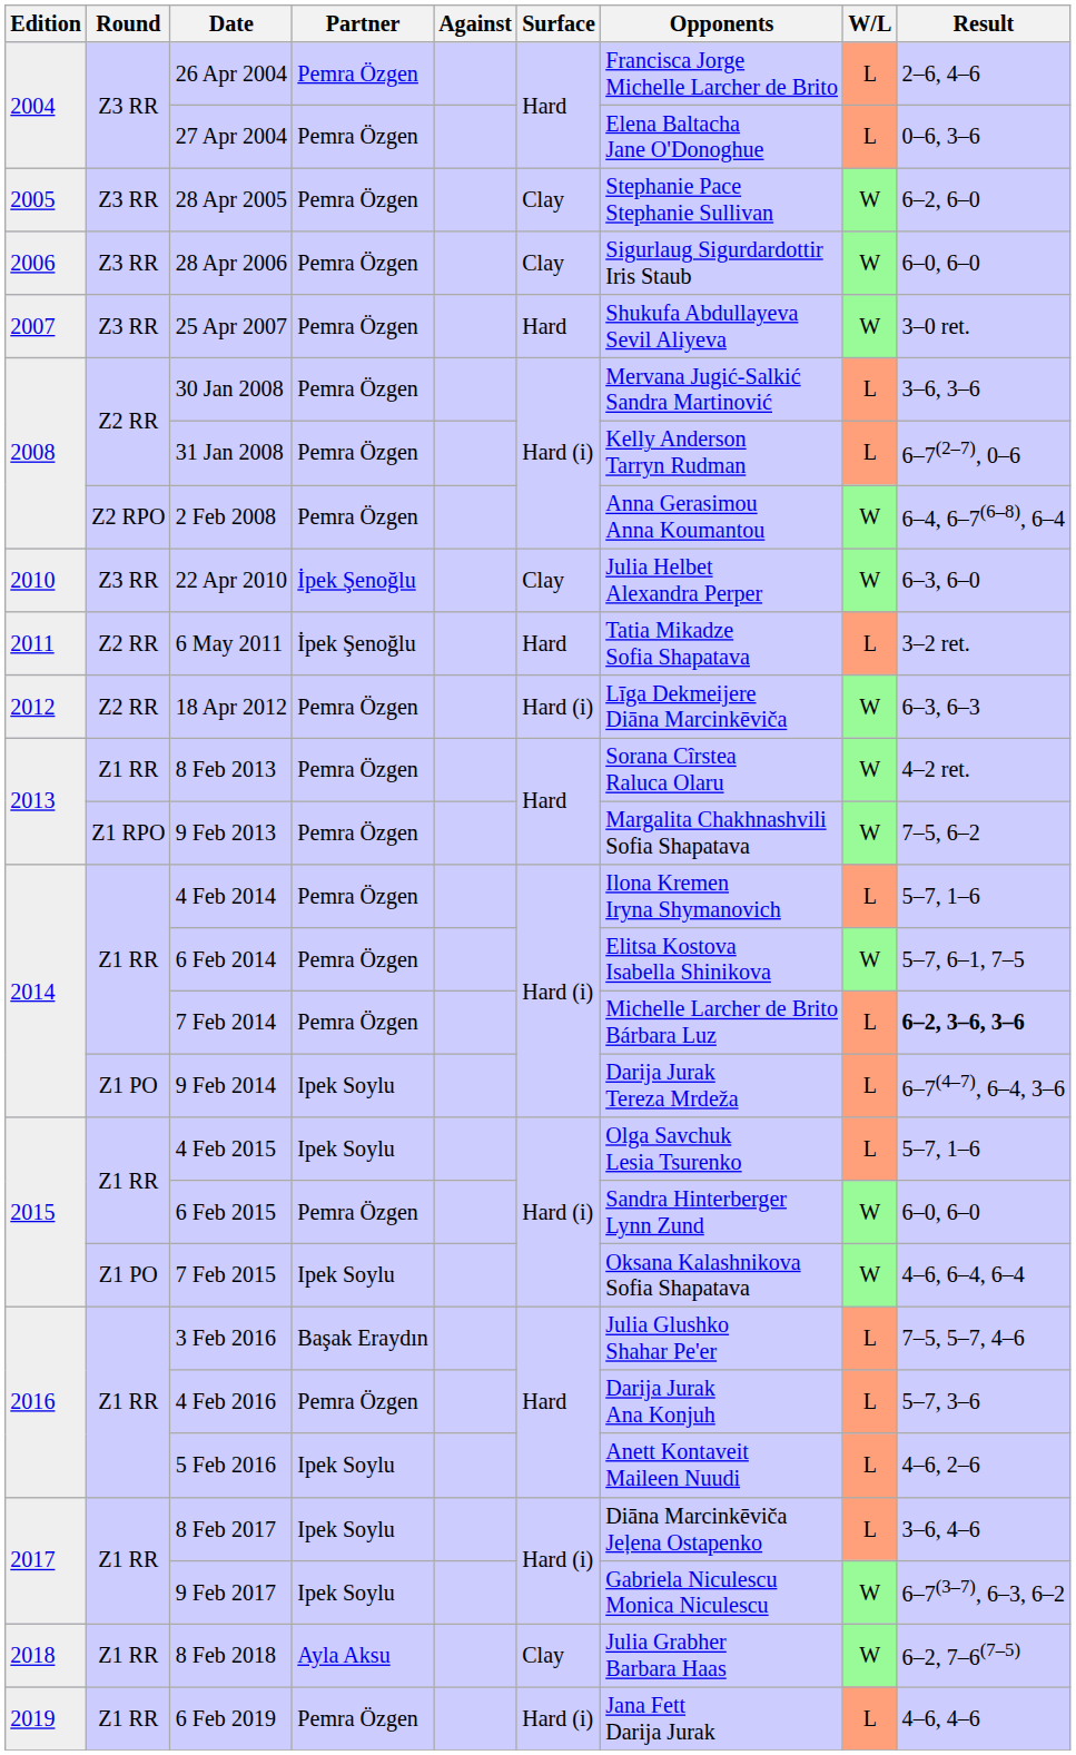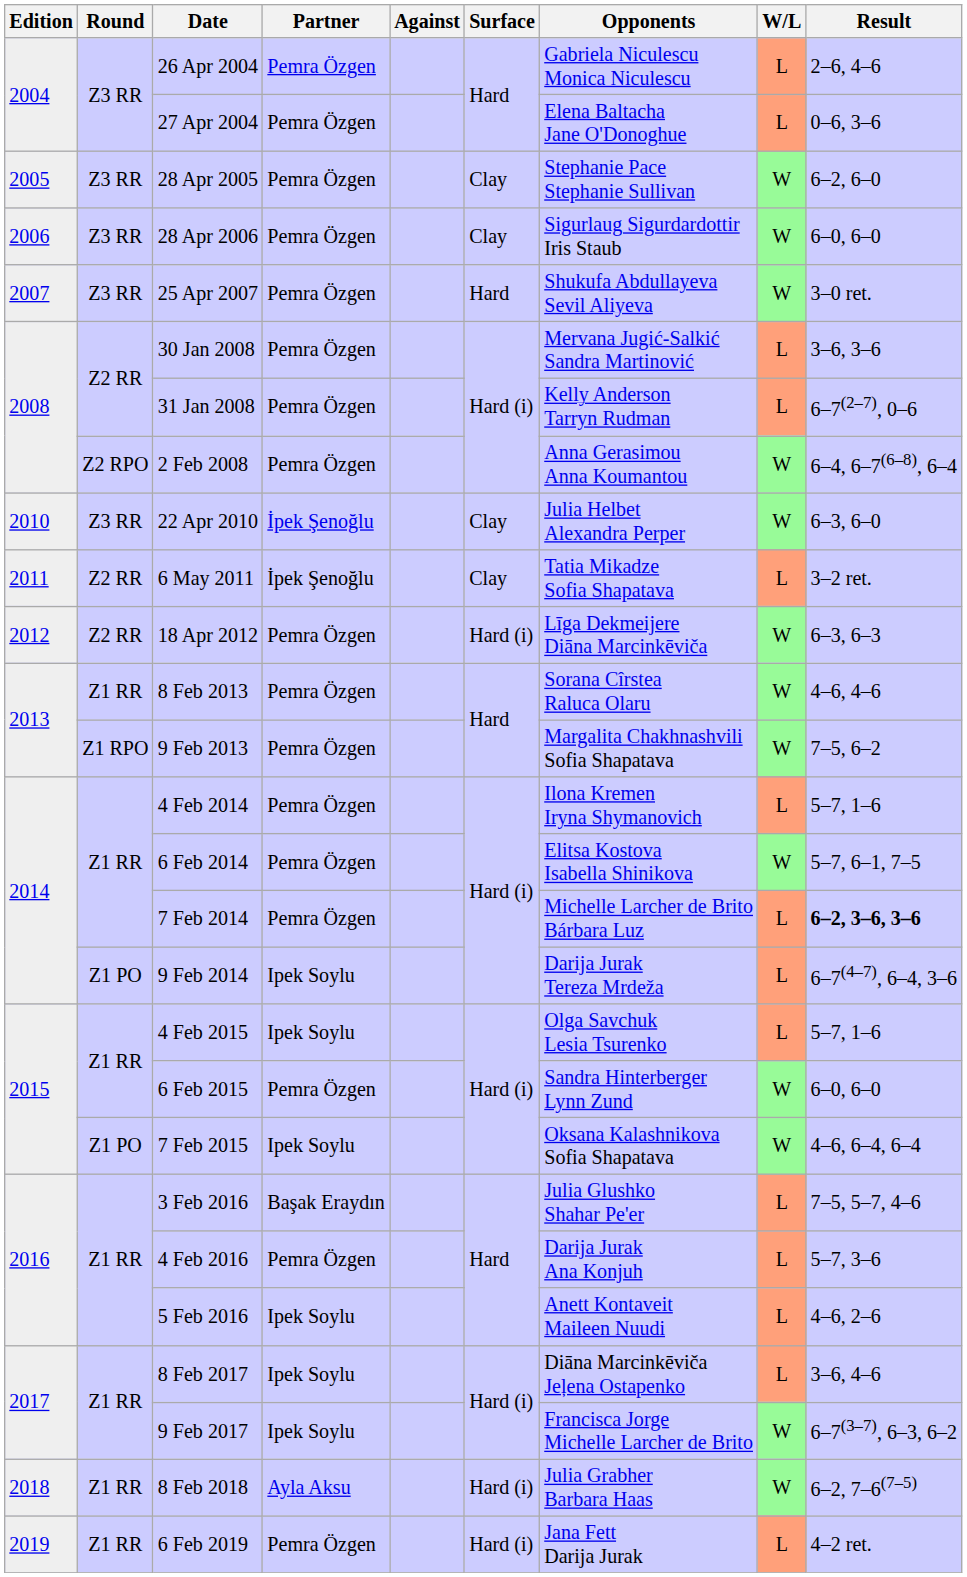26 Apr 2004 | Opponents: Francisca Jorge Michelle Larcher de Brito -> Gabriela Niculescu Monica Niculescu
6 May 2011 | Surface: Hard -> Clay
8 Feb 2013 | Result: 4–2 ret. -> 4–6, 4–6
9 Feb 2017 | Opponents: Gabriela Niculescu Monica Niculescu -> Francisca Jorge Michelle Larcher de Brito
8 Feb 2018 | Surface: Clay -> Hard (i)
6 Feb 2019 | Result: 4–6, 4–6 -> 4–2 ret.
